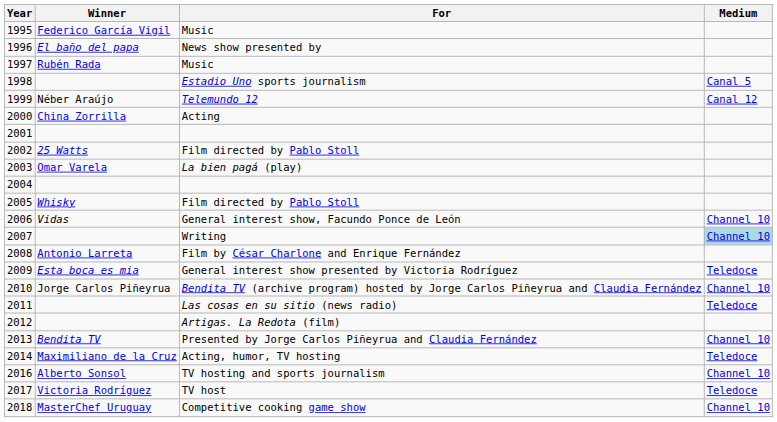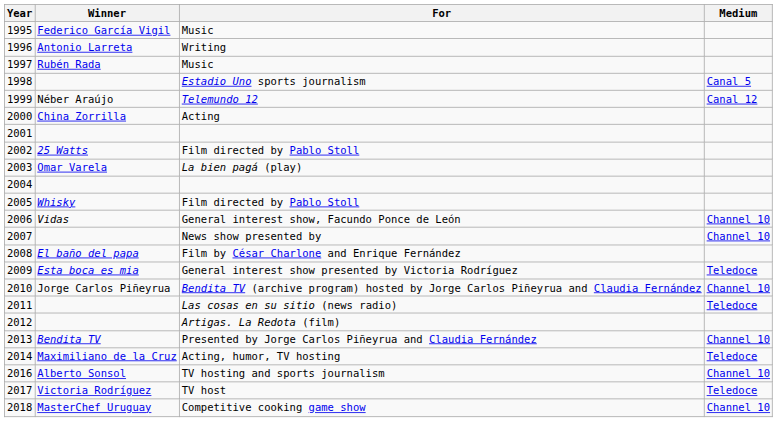1996 | Winner: El baño del papa -> Antonio Larreta
1996 | For: News show presented by -> Writing
2007 | For: Writing -> News show presented by
2007 | Medium: lightblue background -> no background
2008 | Winner: Antonio Larreta -> El baño del papa
